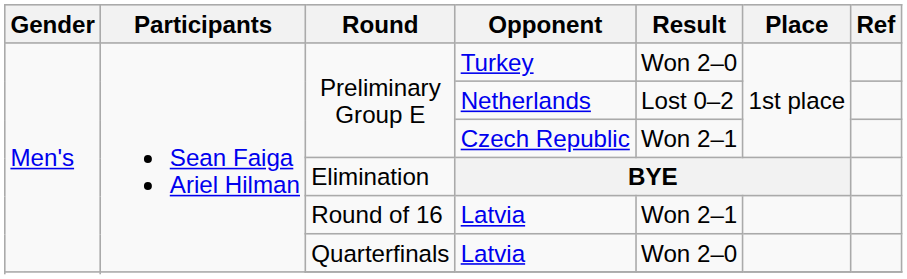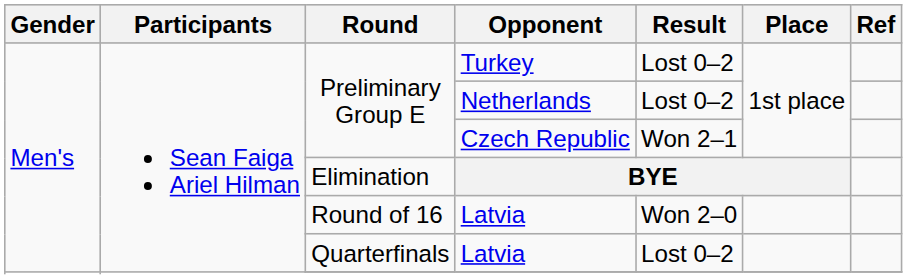Turkey | Result: Won 2–0 -> Lost 0–2
Round of 16 / Latvia | Result: Won 2–1 -> Won 2–0
Quarterfinals / Latvia | Result: Won 2–0 -> Lost 0–2
